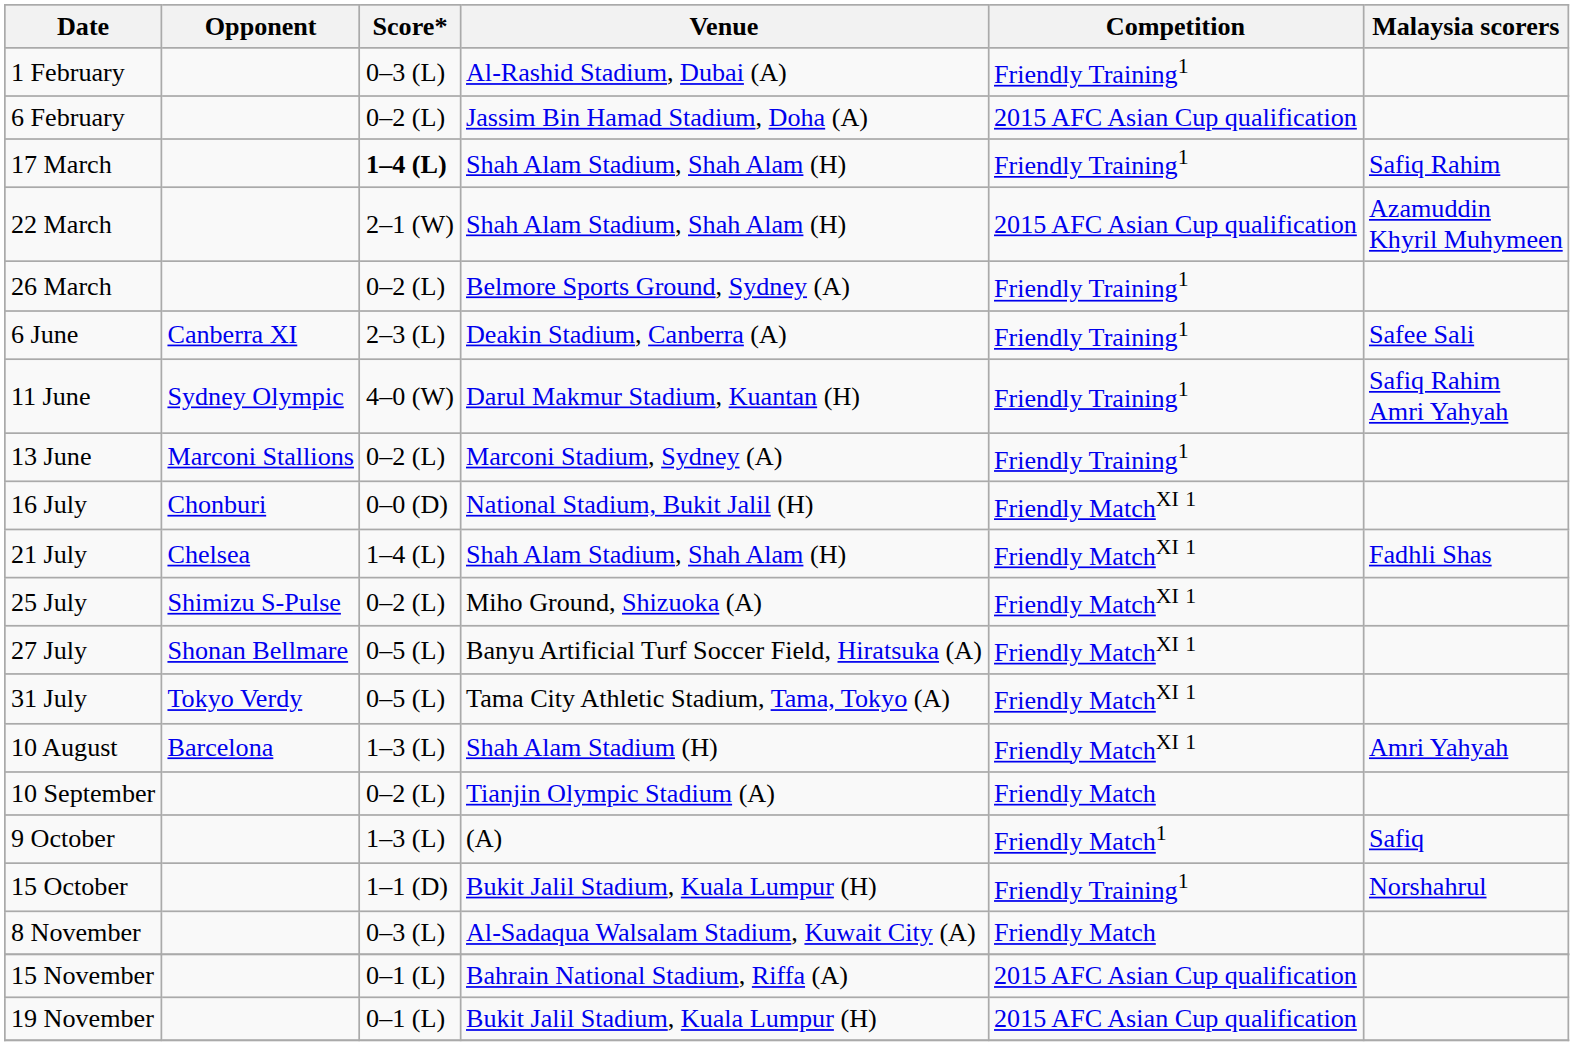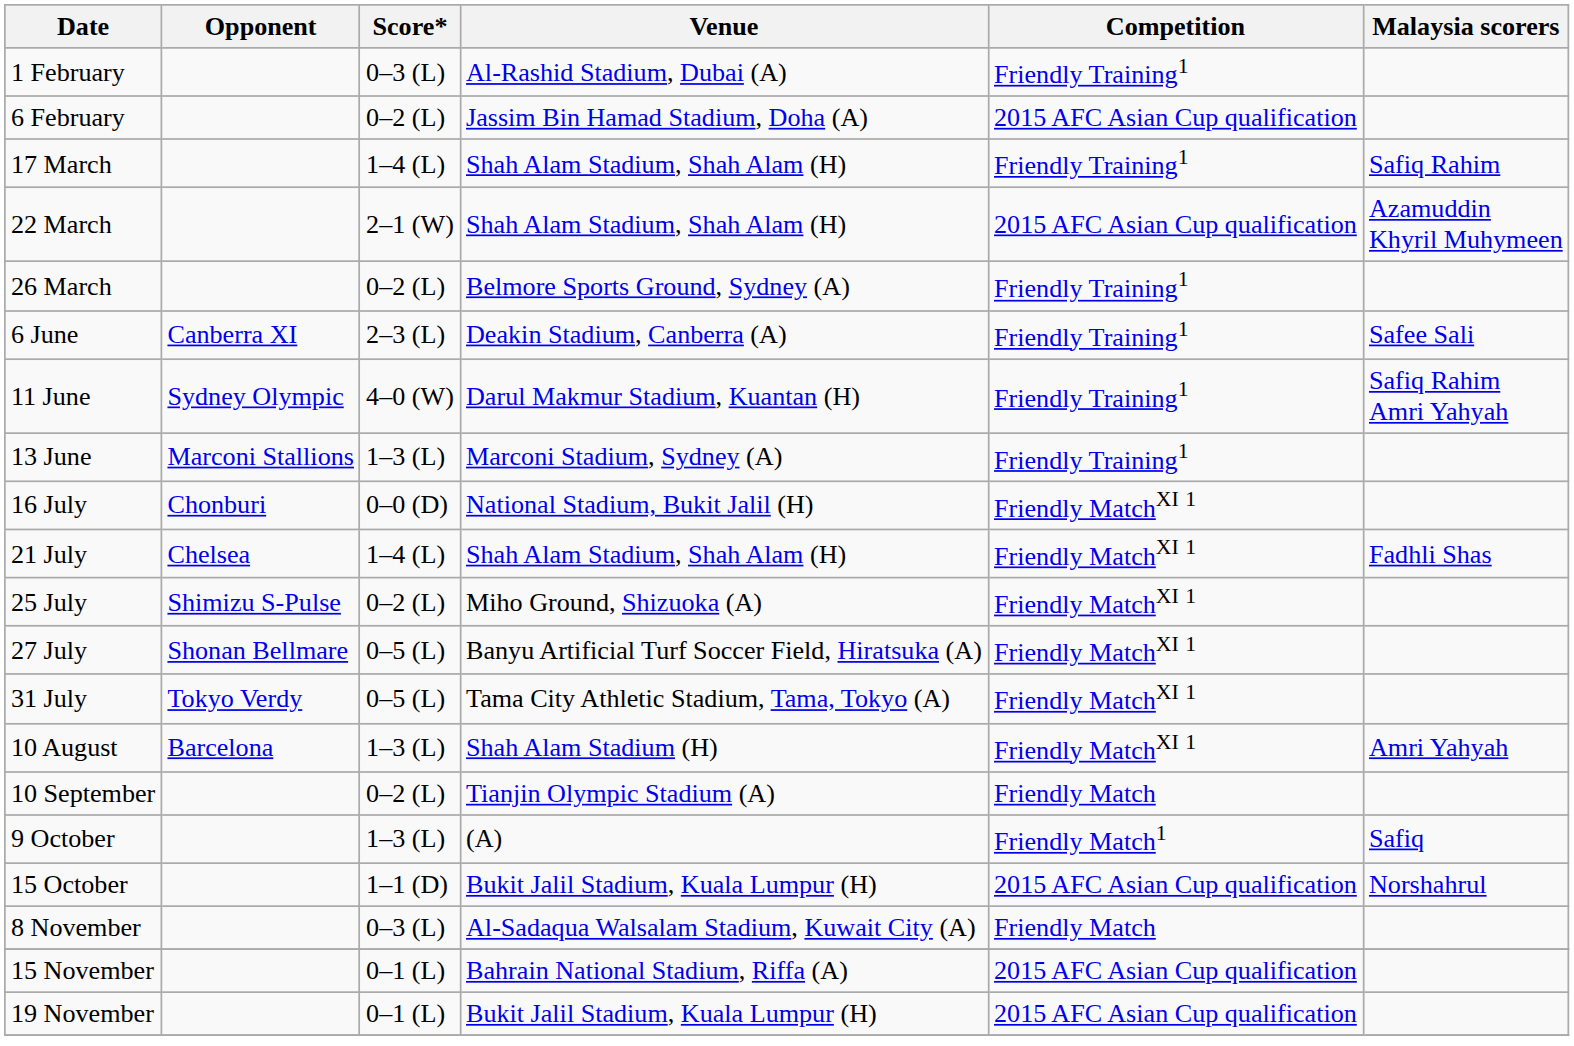17 March | Score*: bold -> normal
13 June | Score*: 0–2 (L) -> 1–3 (L)
15 October | Competition: Friendly Training1 -> 2015 AFC Asian Cup qualification
